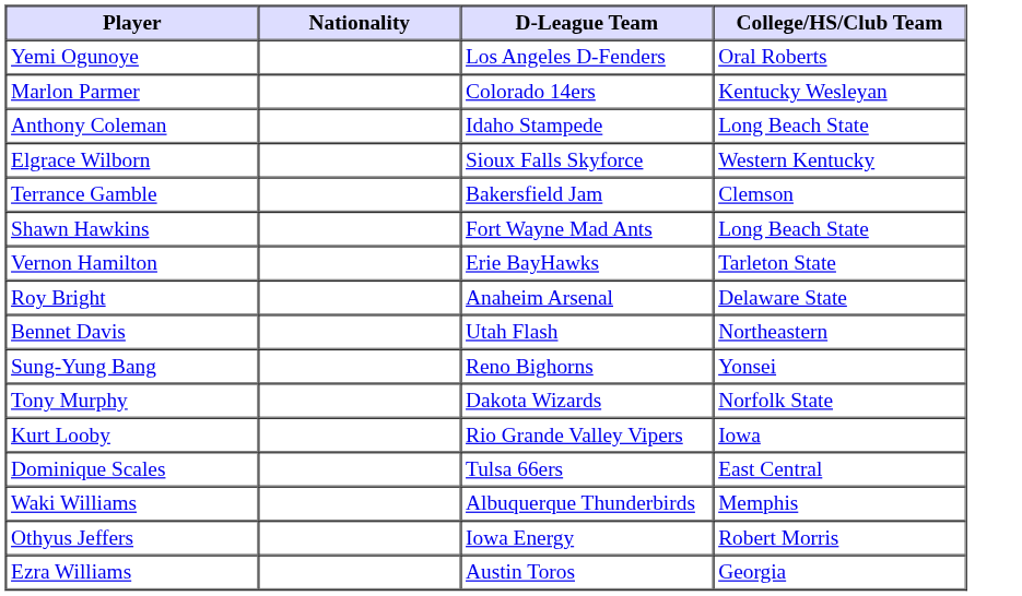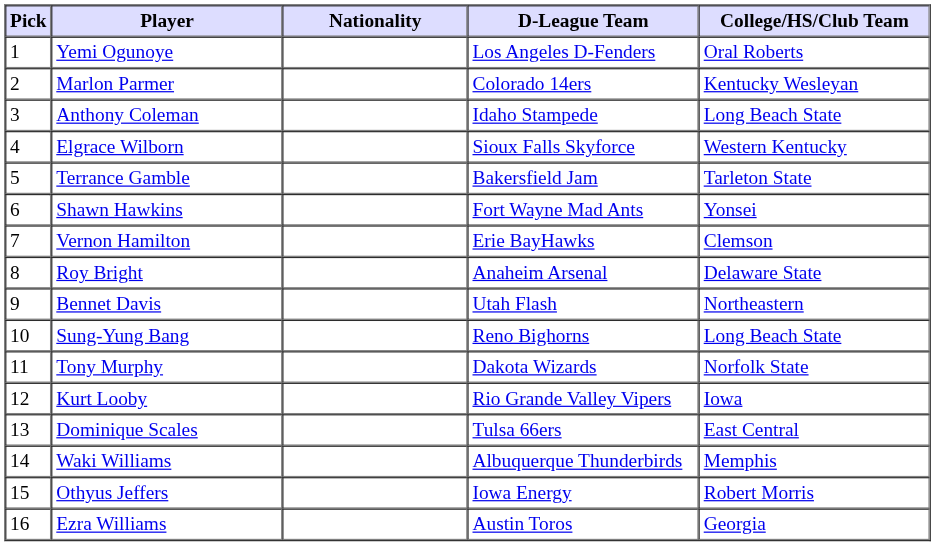+ column: Pick | 1 | 2 | 3 | 4 | 5 | 6 | 7 | 8 | 9 | 10 | 11 | 12 | 13 | 14 | 15 | 16
Terrance Gamble | College/HS/Club Team: Clemson -> Tarleton State
Shawn Hawkins | College/HS/Club Team: Long Beach State -> Yonsei
Vernon Hamilton | College/HS/Club Team: Tarleton State -> Clemson
Sung-Yung Bang | College/HS/Club Team: Yonsei -> Long Beach State
